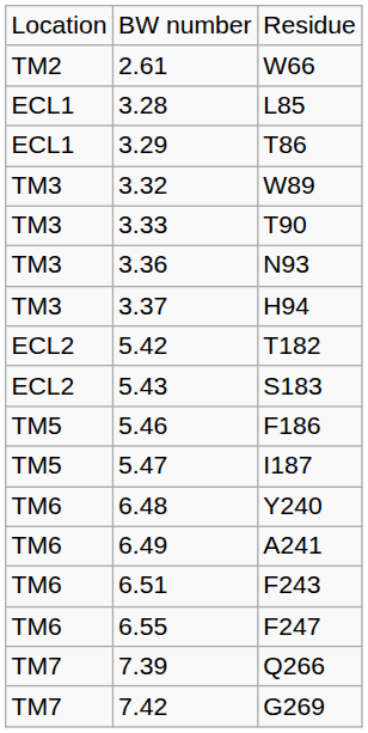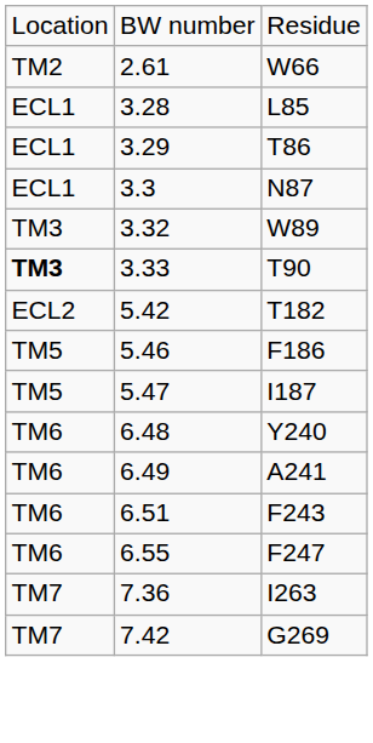+ row: ECL1 | 3.3 | N87
3.33 | column 1: normal -> bold
- row: TM3 | 3.36 | N93
- row: TM3 | 3.37 | H94
- row: ECL2 | 5.43 | S183
+ row: TM7 | 7.36 | I263
- row: TM7 | 7.39 | Q266
